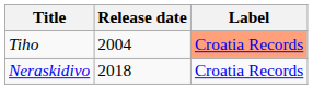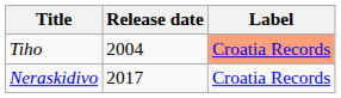Neraskidivo | Release date: 2018 -> 2017
